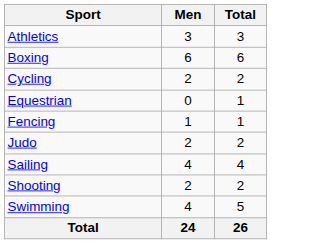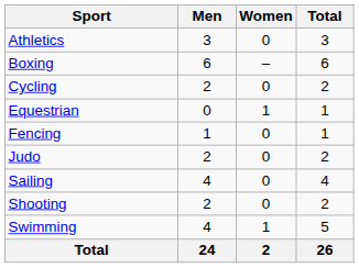+ column: Women | 0 | – | 0 | 1 | 0 | 0 | 0 | 0 | 1 | 2
